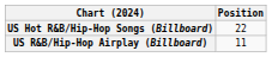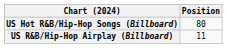US Hot R&B/Hip-Hop Songs (Billboard) | Position: 22 -> 80
